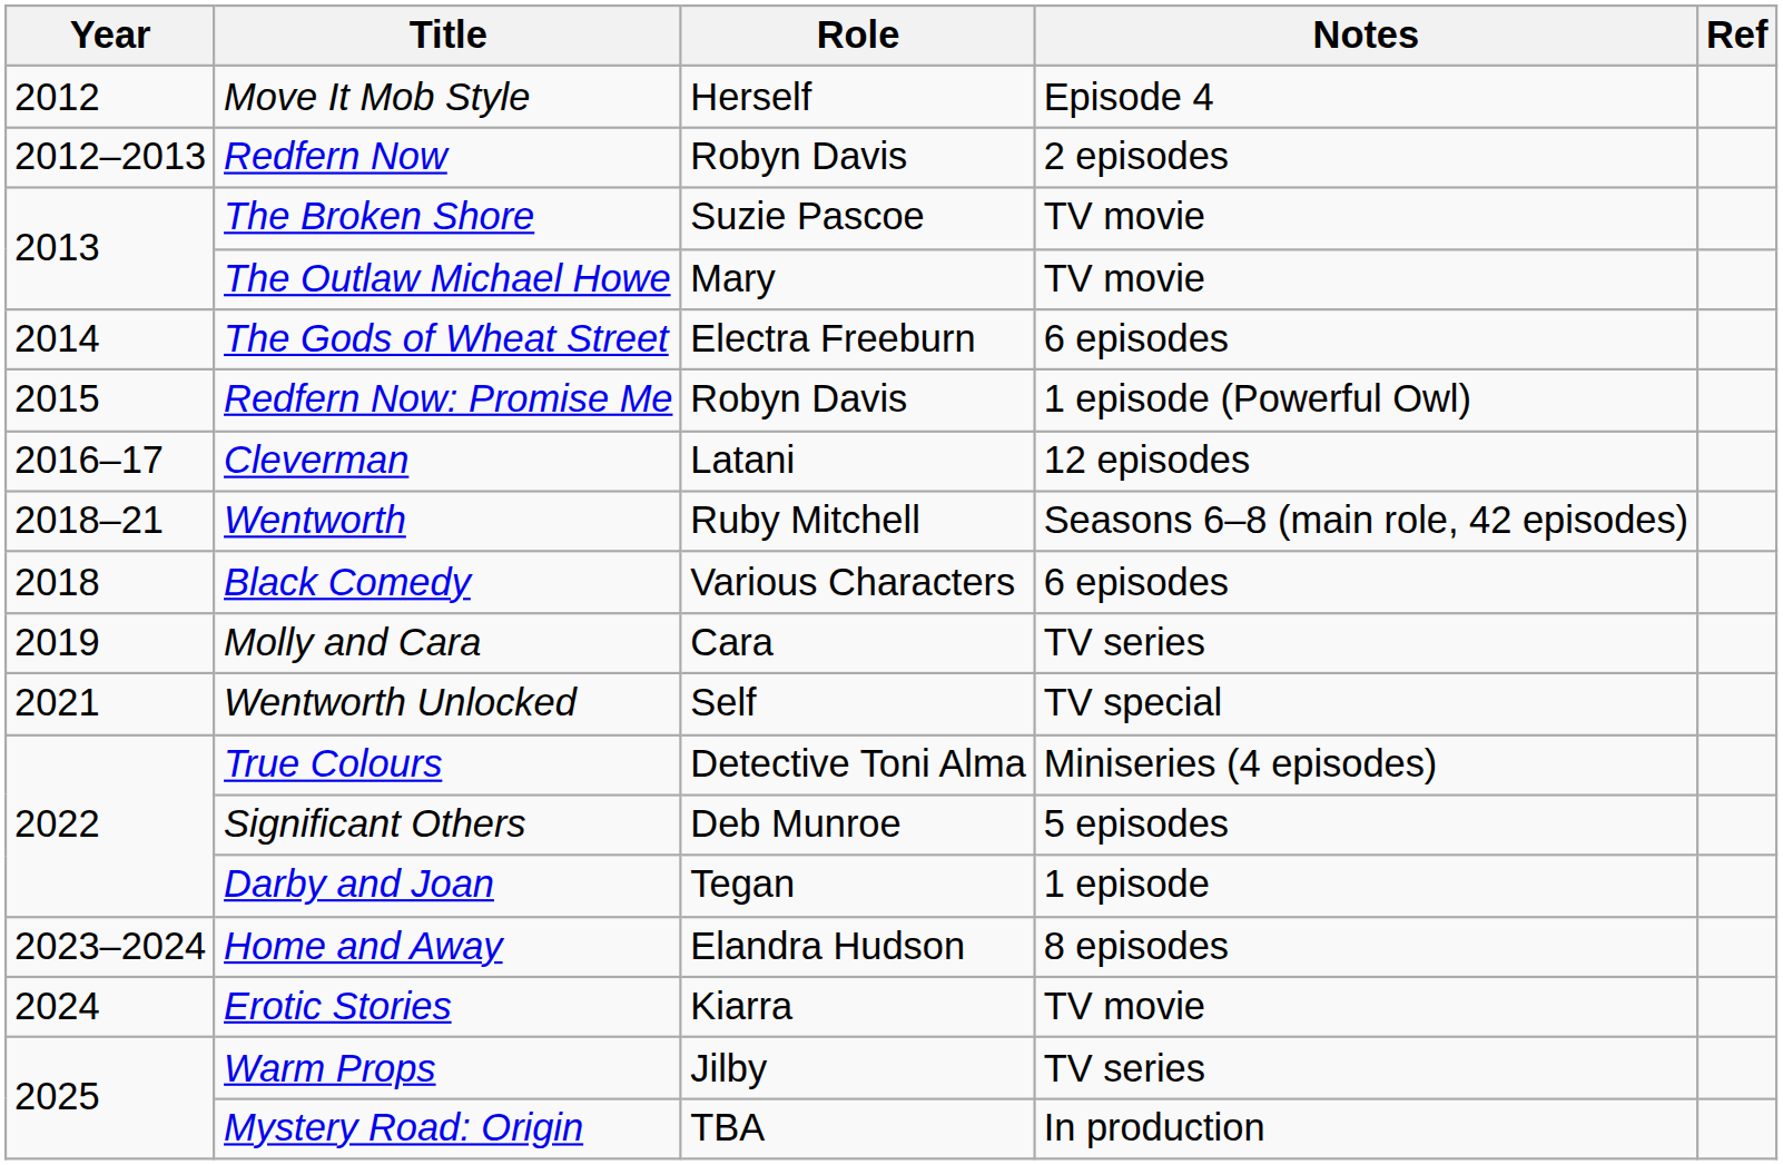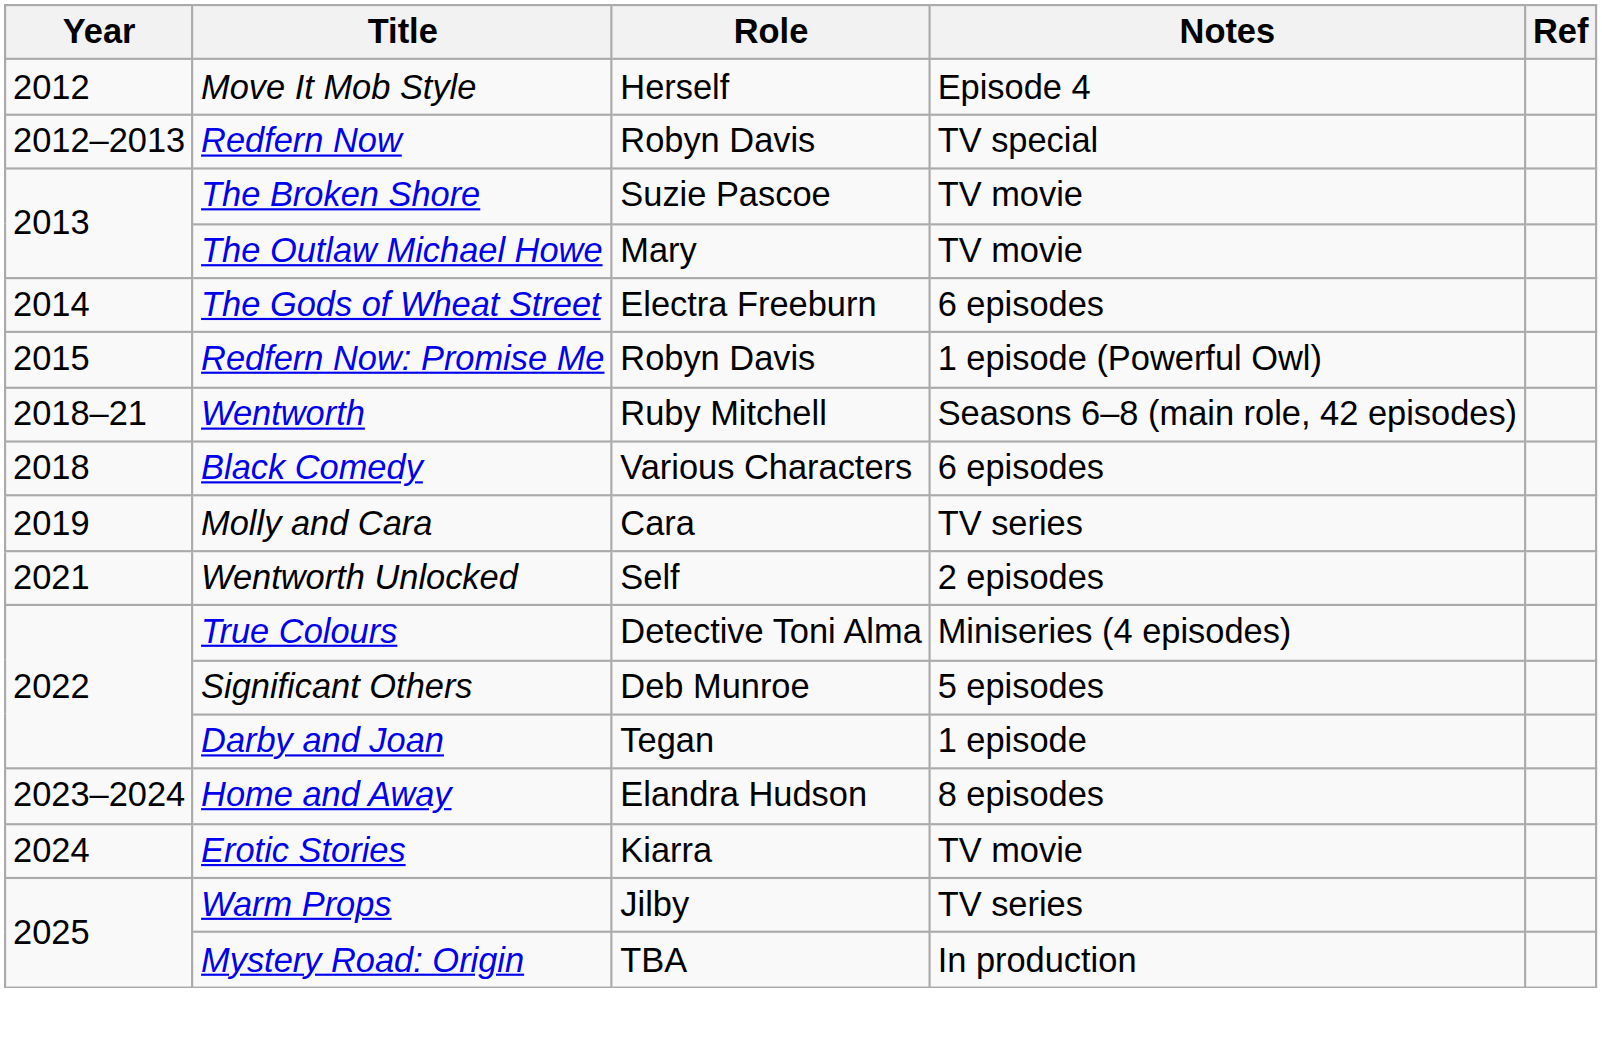Redfern Now | Notes: 2 episodes -> TV special
- row: 2016–17 | Cleverman | Latani | 12 episodes
Wentworth Unlocked | Notes: TV special -> 2 episodes
